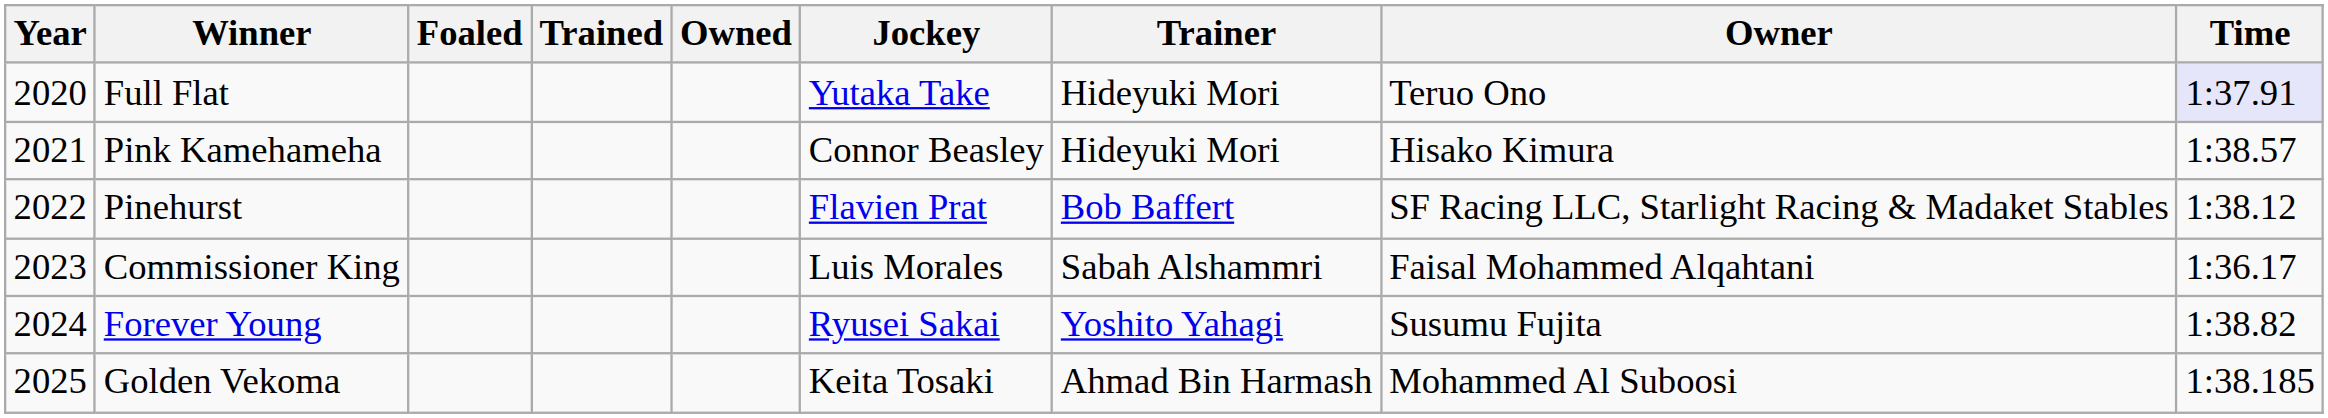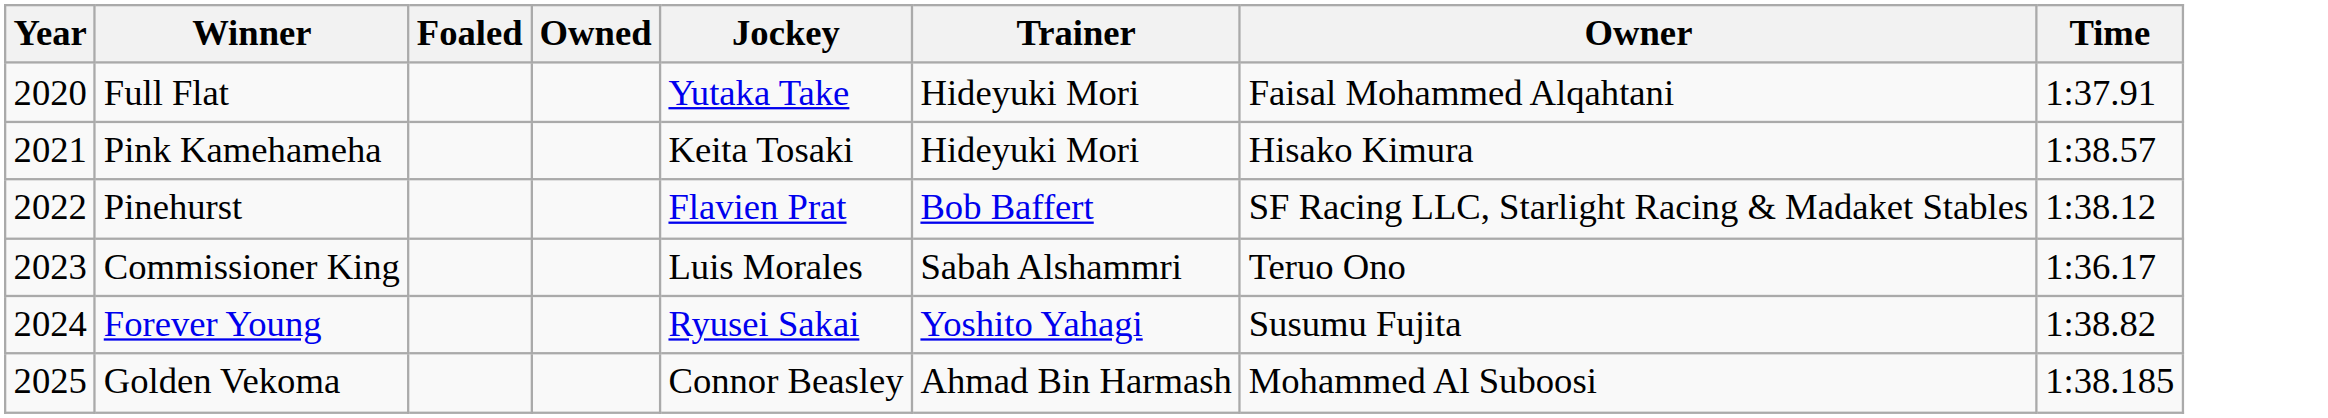- column: Trained
Full Flat | Owner: Teruo Ono -> Faisal Mohammed Alqahtani
Full Flat | Time: lavender background -> no background
Pink Kamehameha | Jockey: Connor Beasley -> Keita Tosaki
Commissioner King | Owner: Faisal Mohammed Alqahtani -> Teruo Ono
Golden Vekoma | Jockey: Keita Tosaki -> Connor Beasley
